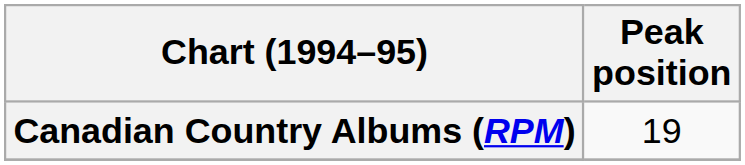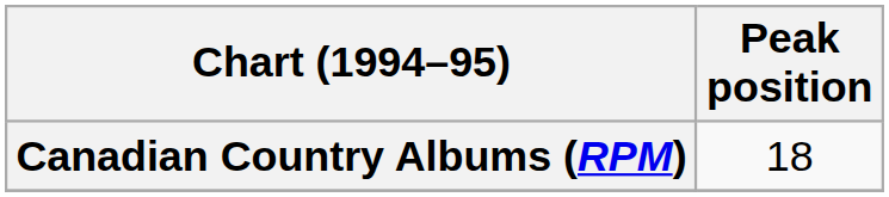Canadian Country Albums (RPM) | Peak position: 19 -> 18
